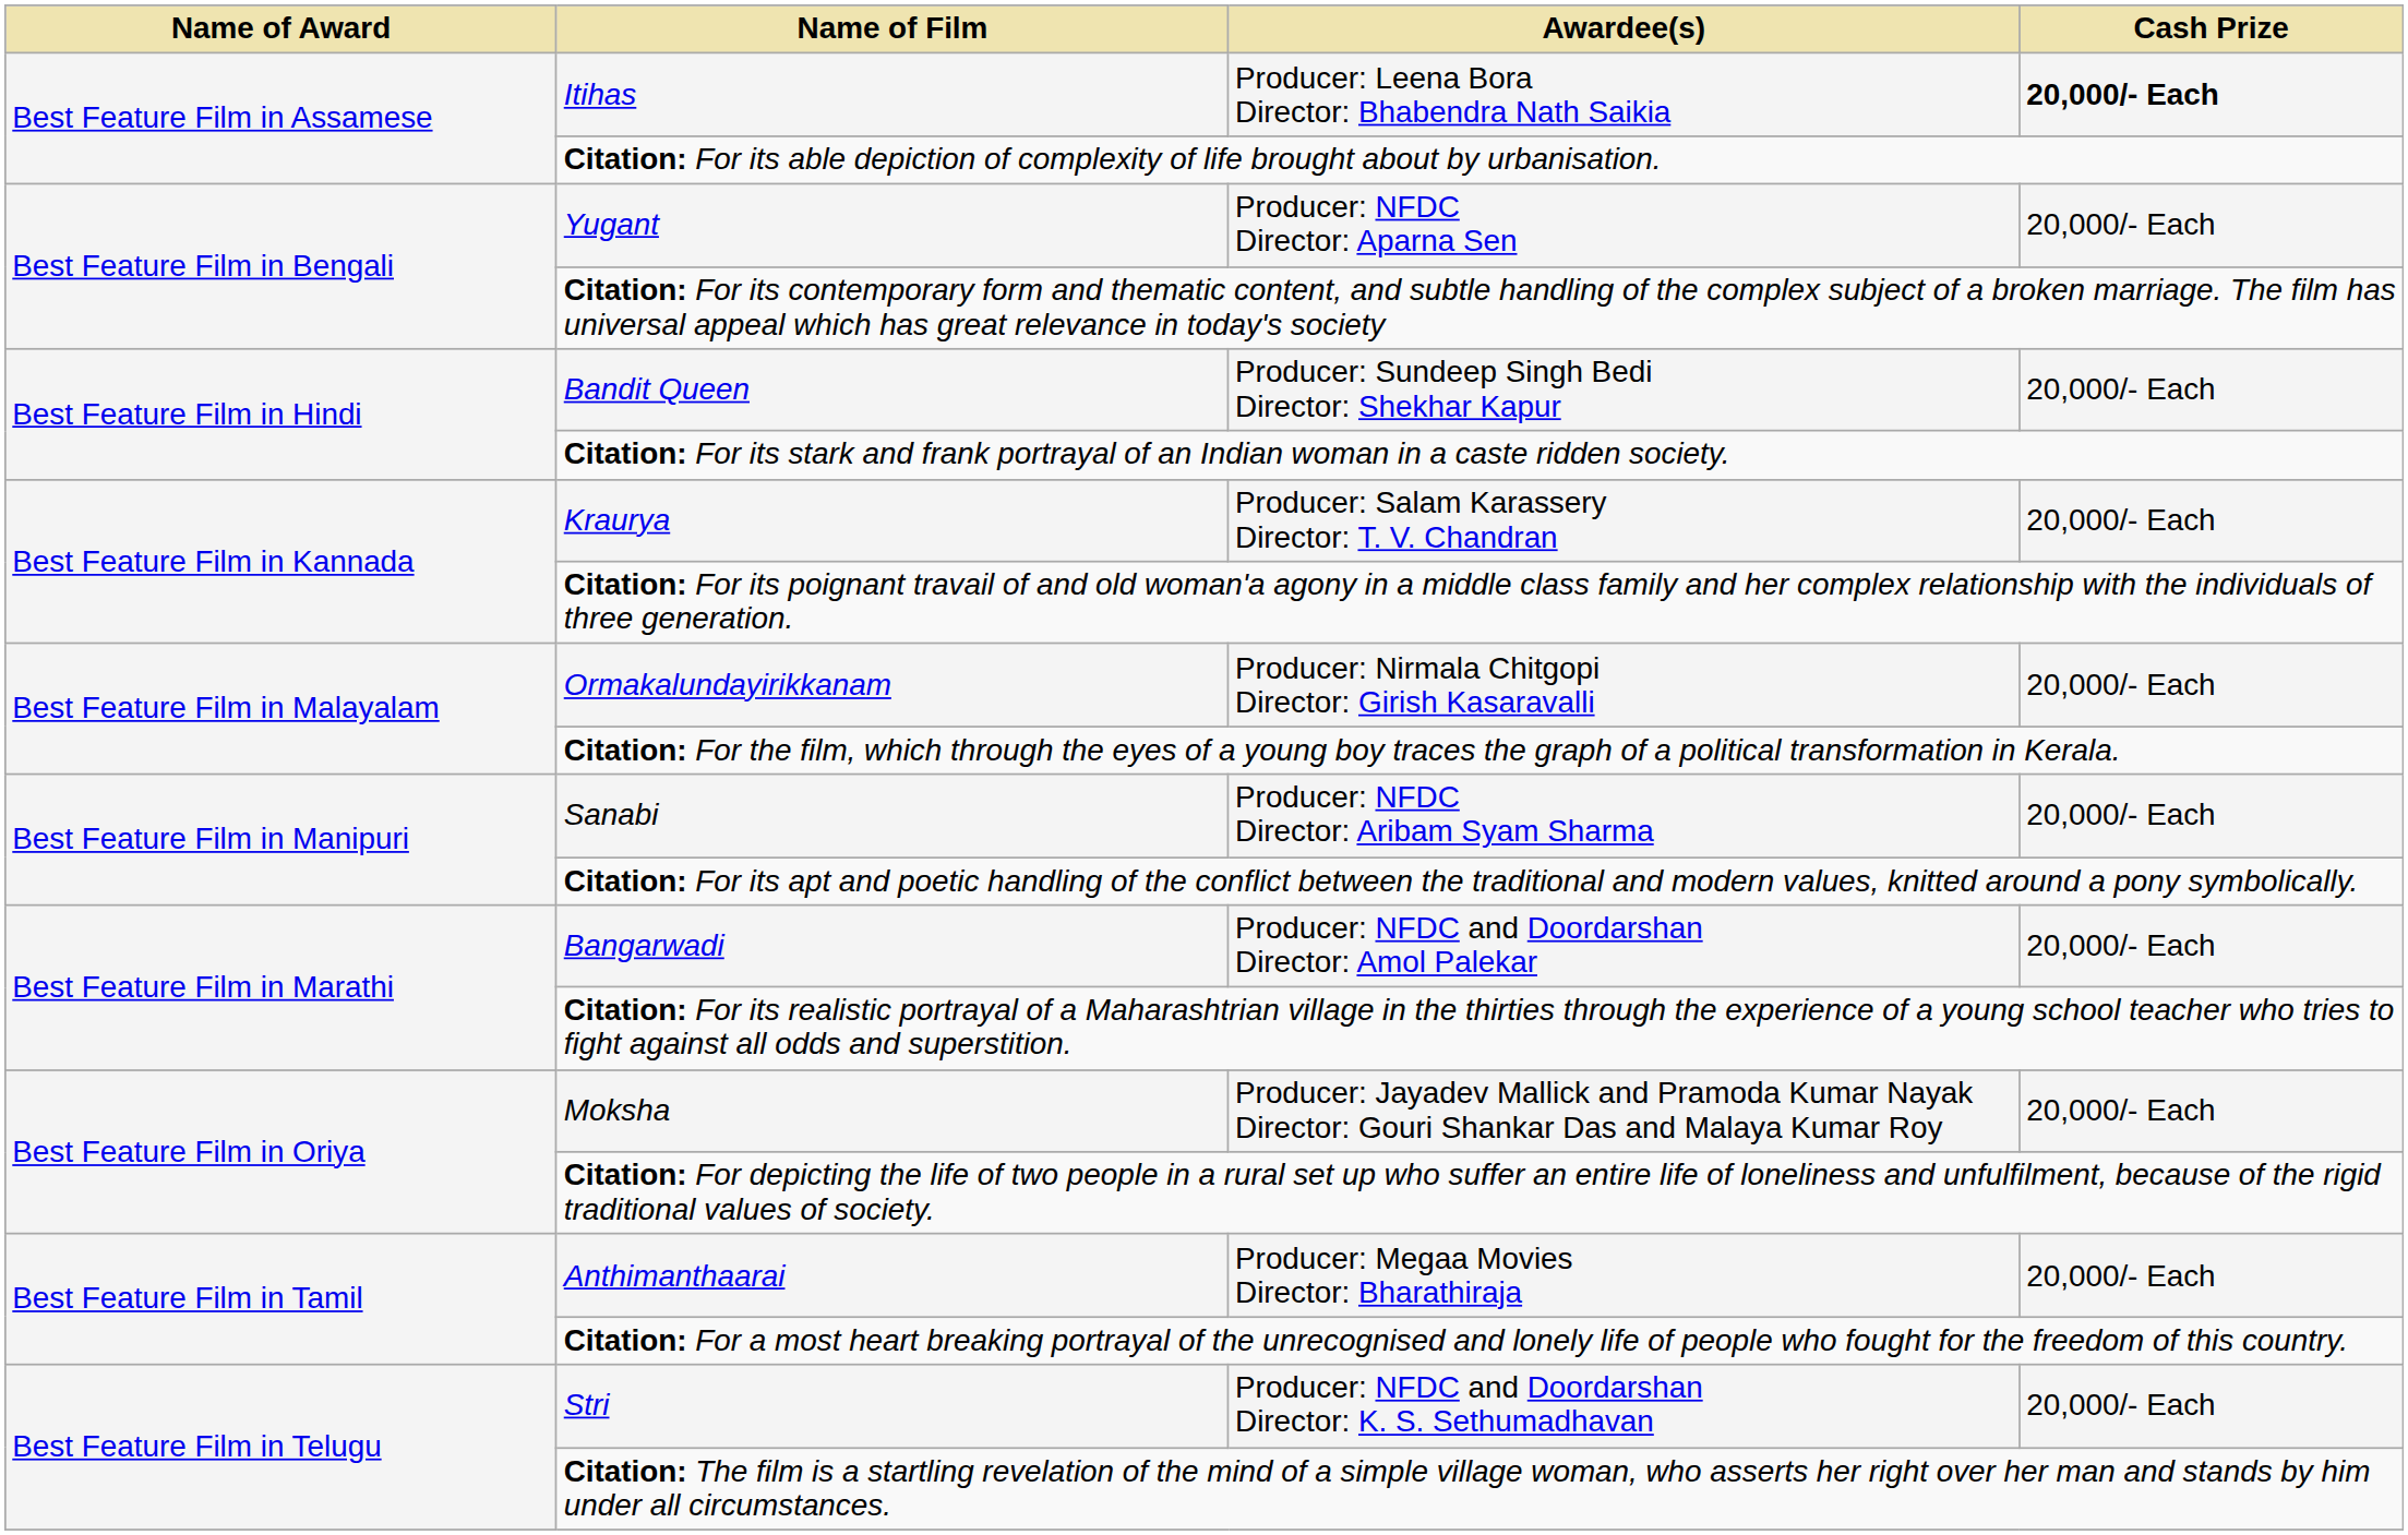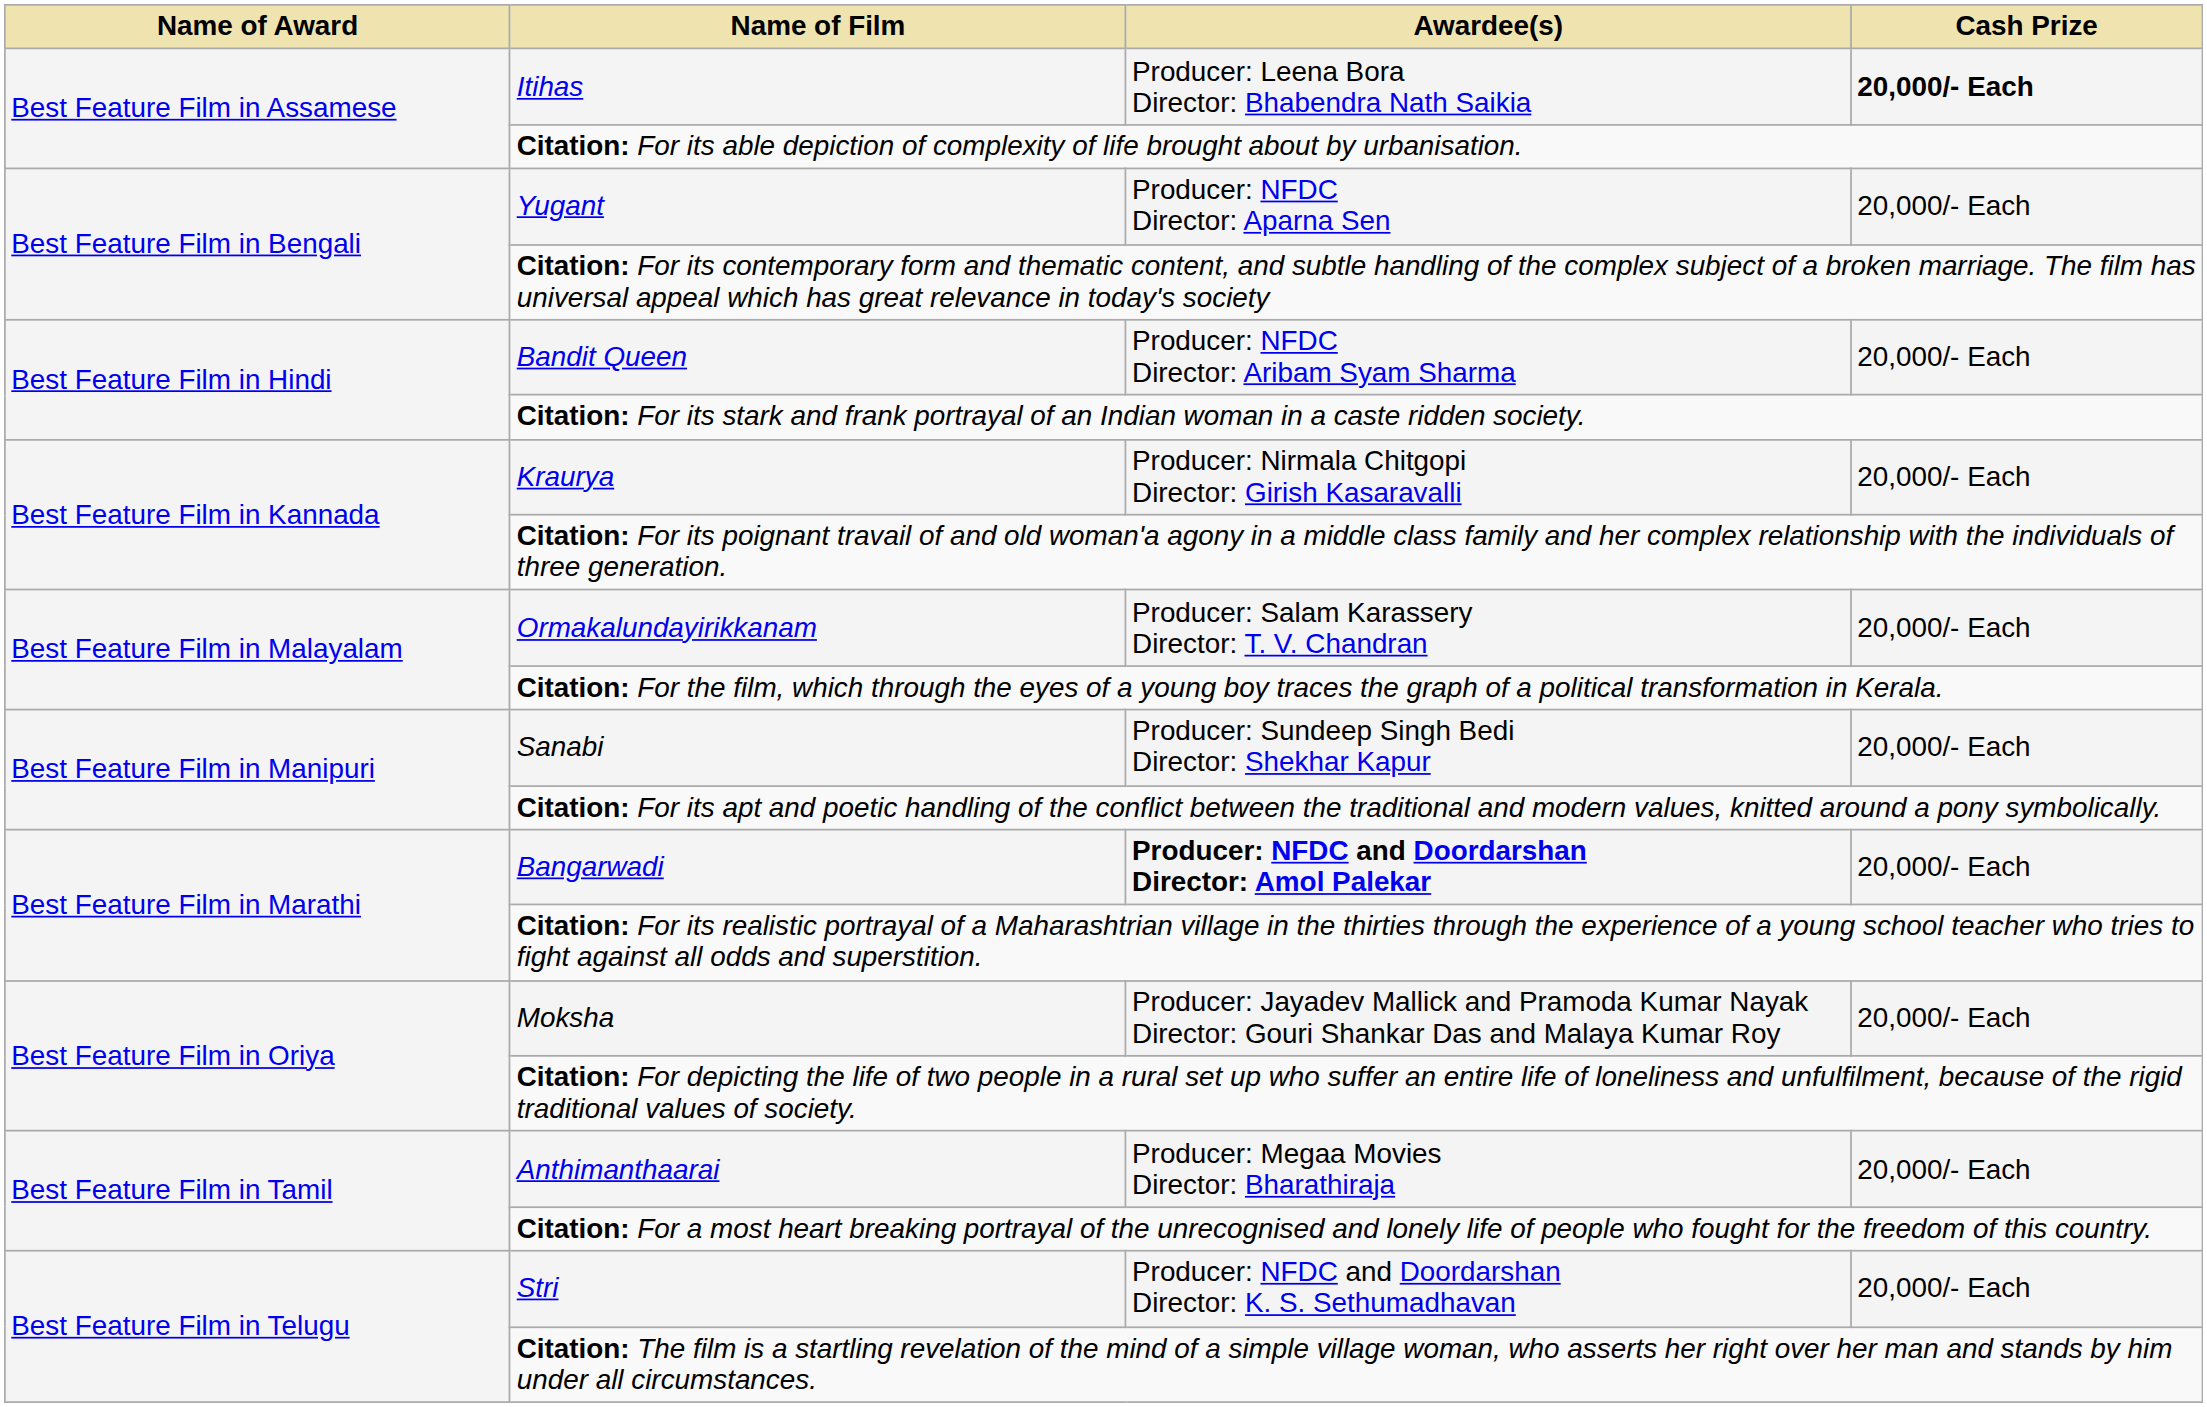Bandit Queen | Awardee(s): Producer: Sundeep Singh Bedi Director: Shekhar Kapur -> Producer: NFDC Director: Aribam Syam Sharma
Kraurya | Awardee(s): Producer: Salam Karassery Director: T. V. Chandran -> Producer: Nirmala Chitgopi Director: Girish Kasaravalli
Ormakalundayirikkanam | Awardee(s): Producer: Nirmala Chitgopi Director: Girish Kasaravalli -> Producer: Salam Karassery Director: T. V. Chandran
Sanabi | Awardee(s): Producer: NFDC Director: Aribam Syam Sharma -> Producer: Sundeep Singh Bedi Director: Shekhar Kapur
Bangarwadi | Awardee(s): normal -> bold
